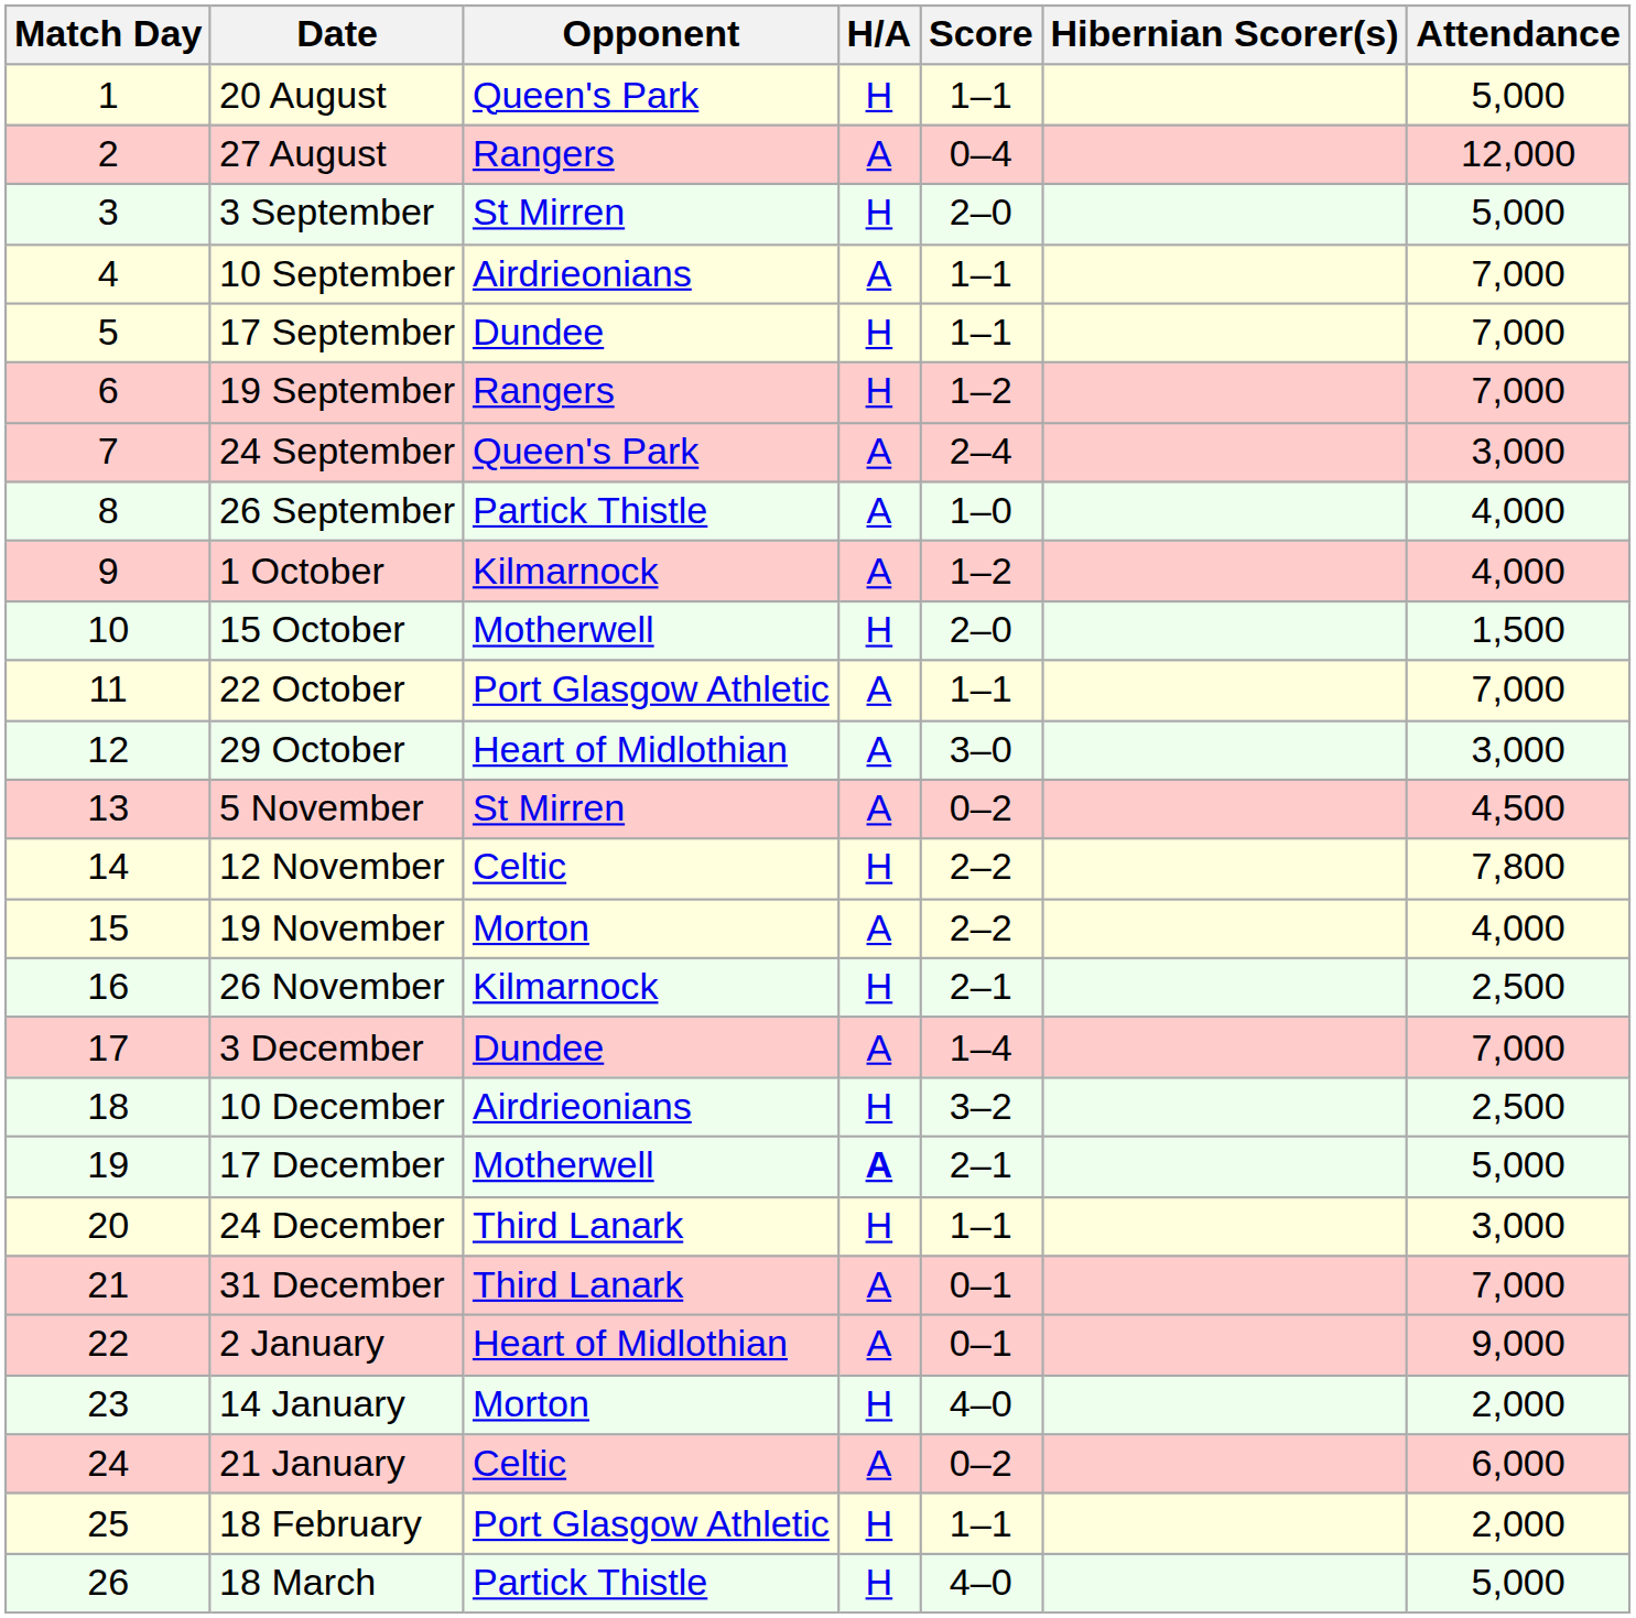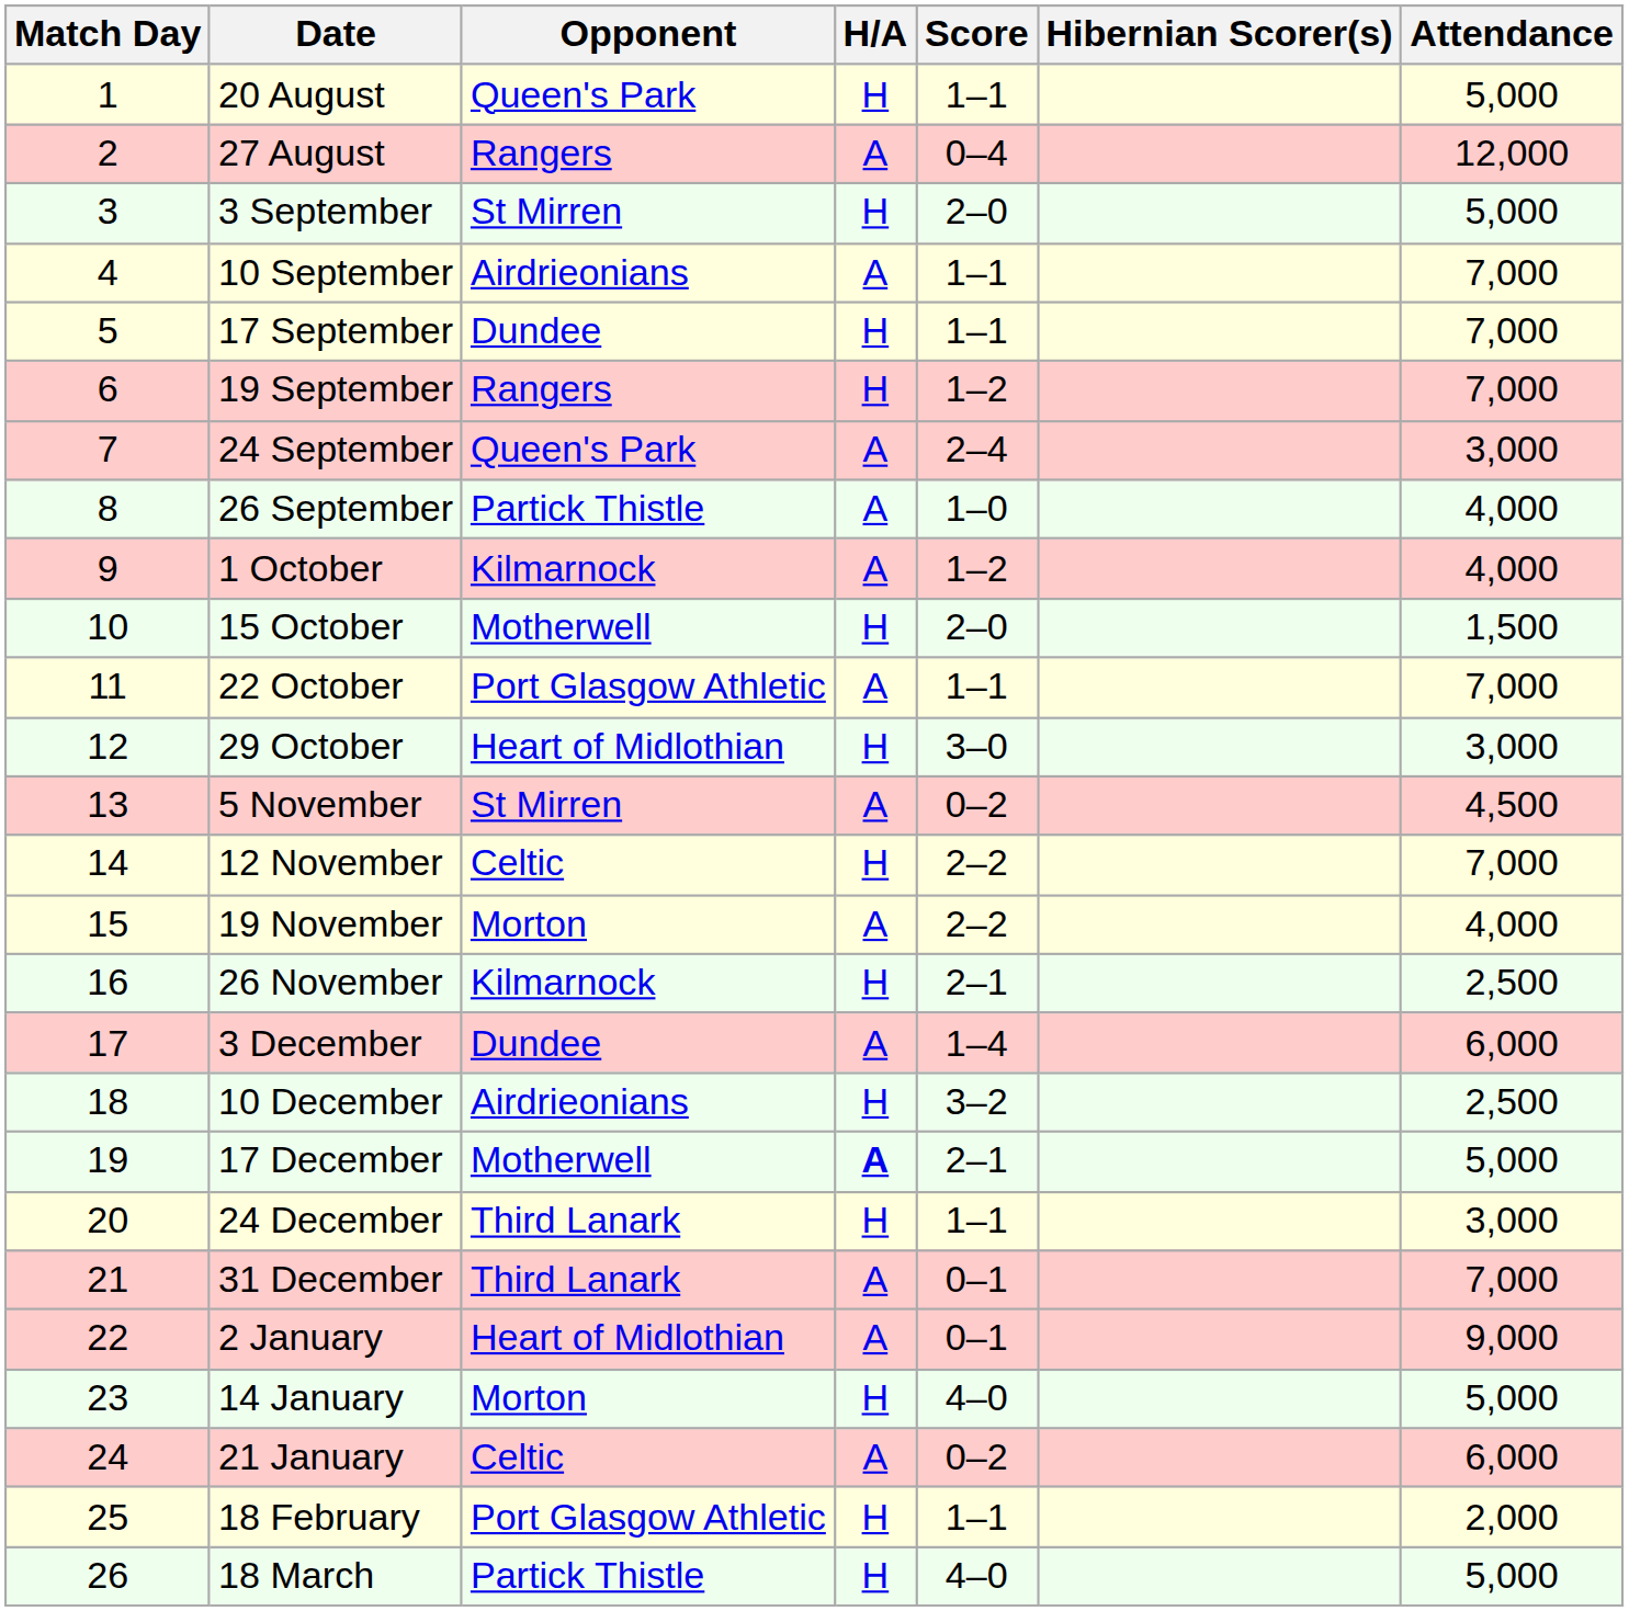29 October | H/A: A -> H
12 November | Attendance: 7,800 -> 7,000
3 December | Attendance: 7,000 -> 6,000
14 January | Attendance: 2,000 -> 5,000
